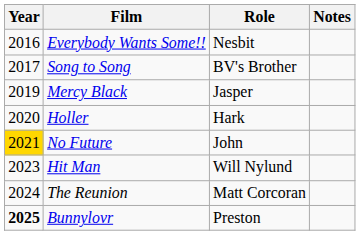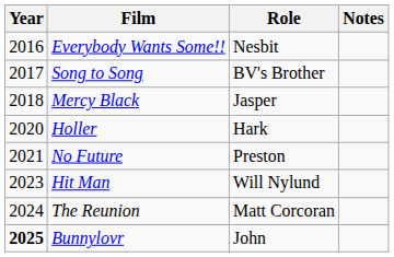Mercy Black | Year: 2019 -> 2018
No Future | Year: gold background -> no background
No Future | Role: John -> Preston
Bunnylovr | Role: Preston -> John
